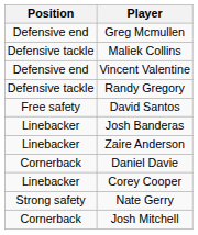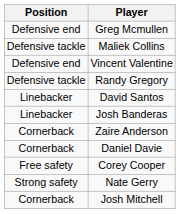David Santos | Position: Free safety -> Linebacker
Zaire Anderson | Position: Linebacker -> Cornerback
Corey Cooper | Position: Linebacker -> Free safety
